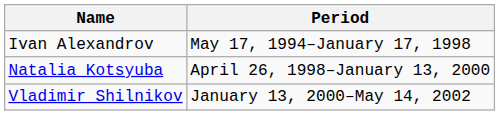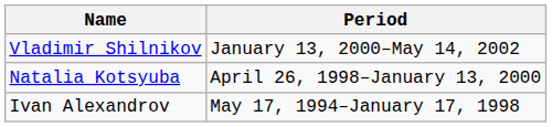rows swapped: Ivan Alexandrov <-> Vladimir Shilnikov
